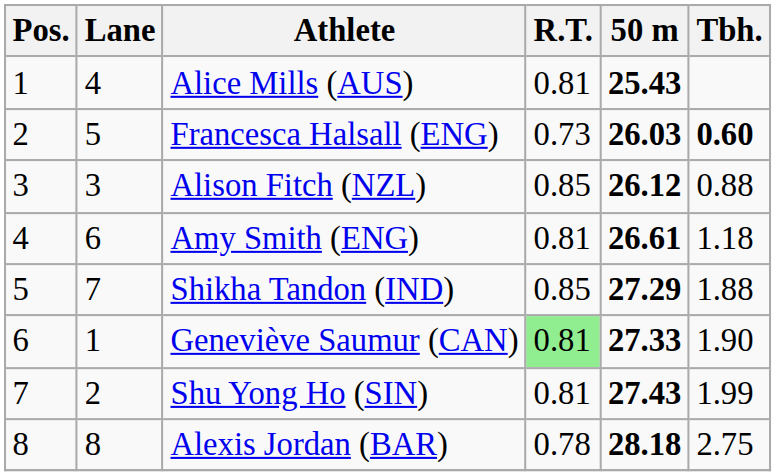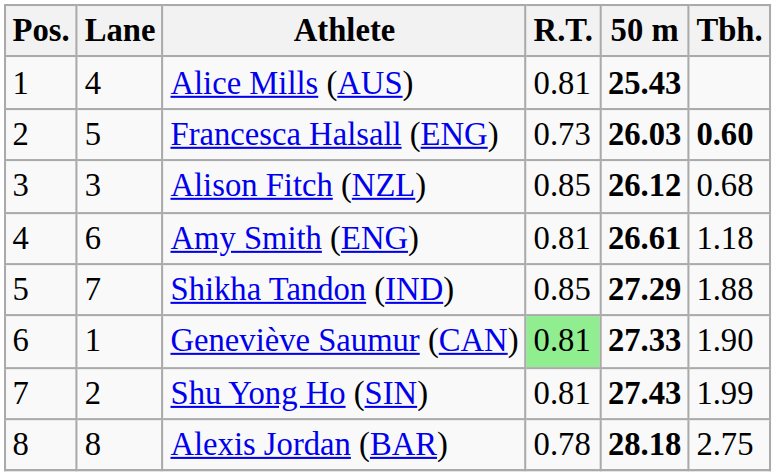Alison Fitch (NZL) | Tbh.: 0.88 -> 0.68
